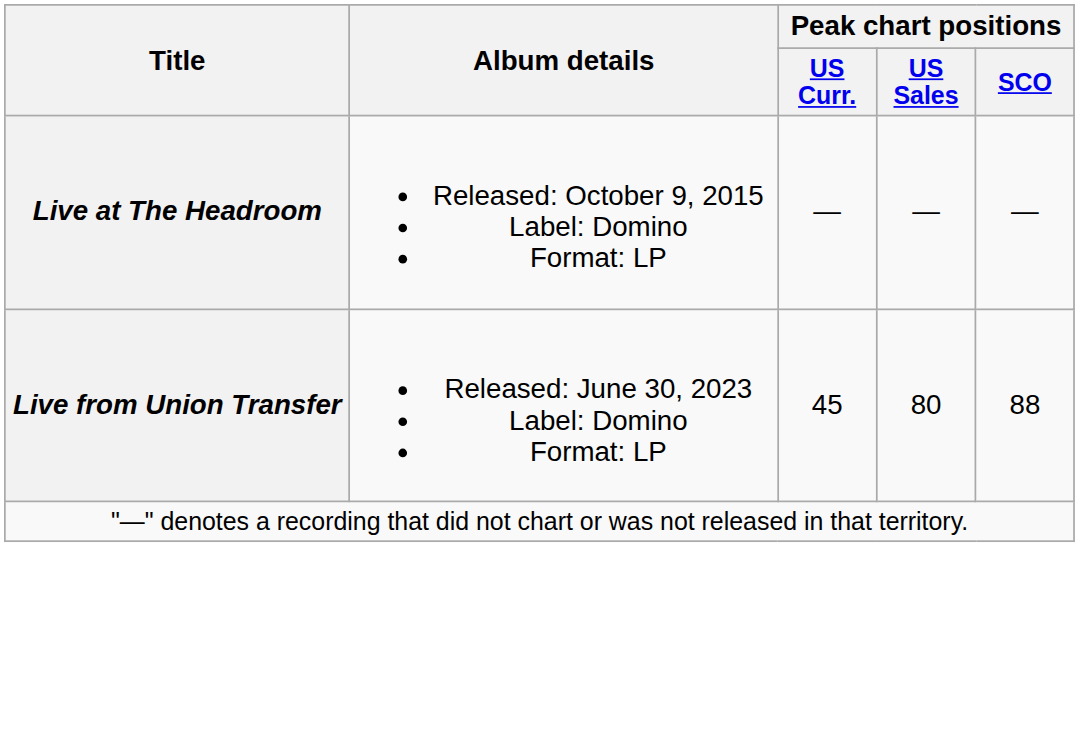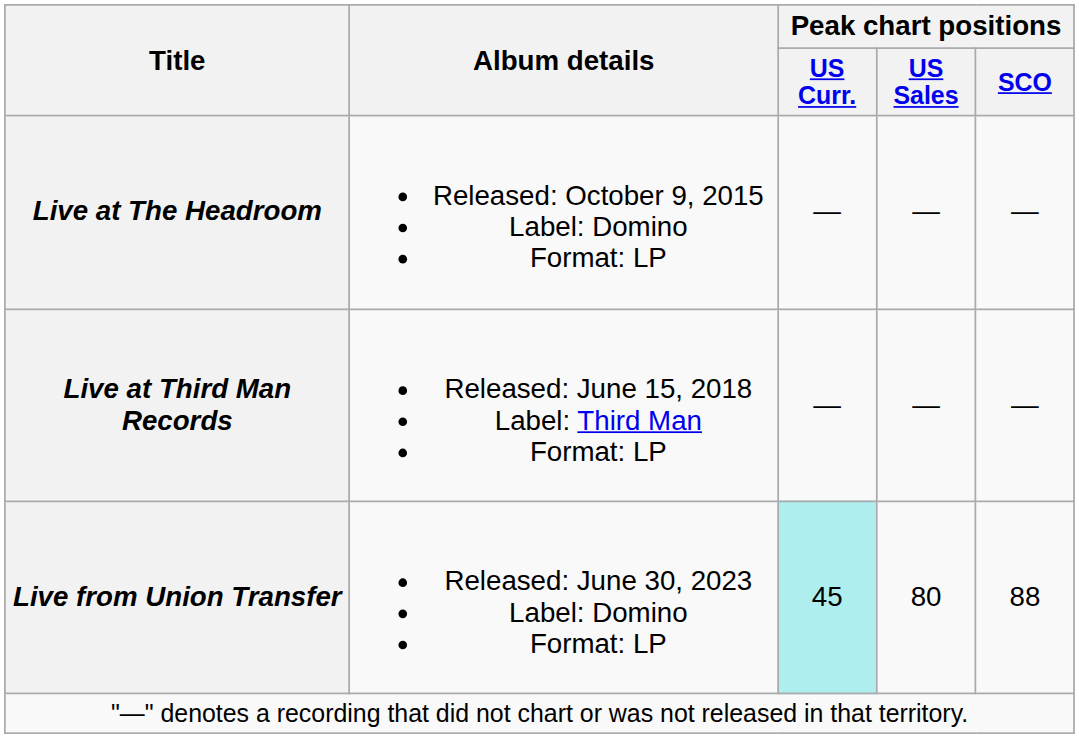+ row: Live at Third Man Records | Released: June 15, 2018 Label: Third Man Format: LP | — | — | —
Live from Union Transfer | Peak chart positions / US Curr.: no background -> paleturquoise background
